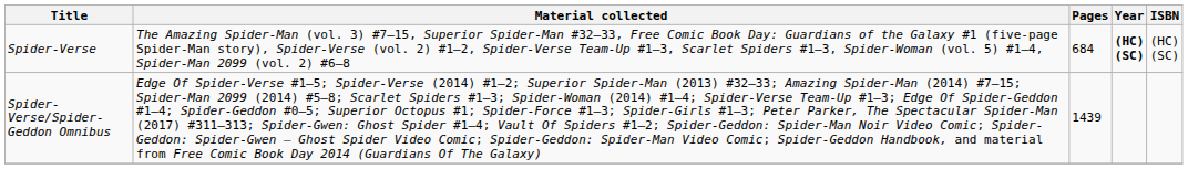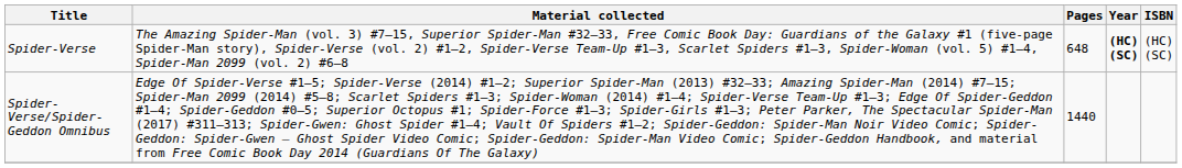Spider-Verse | Pages: 684 -> 648
Spider-Verse/Spider-Geddon Omnibus | Pages: 1439 -> 1440
